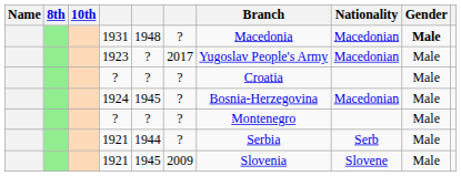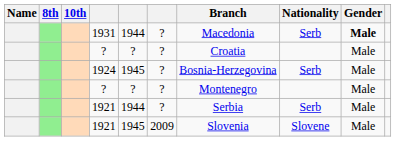1931 | column 5: 1948 -> 1944
1931 | Nationality: Macedonian -> Serb
- row: 1923 | ? | 2017 | Yugoslav People's Army | Macedonian | Male
1924 | Nationality: Macedonian -> Serb
